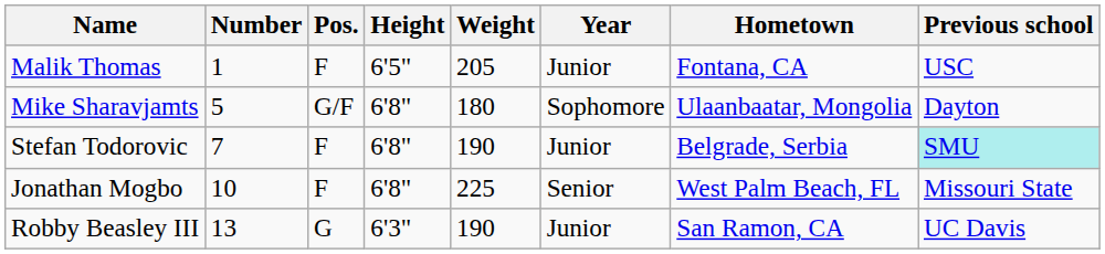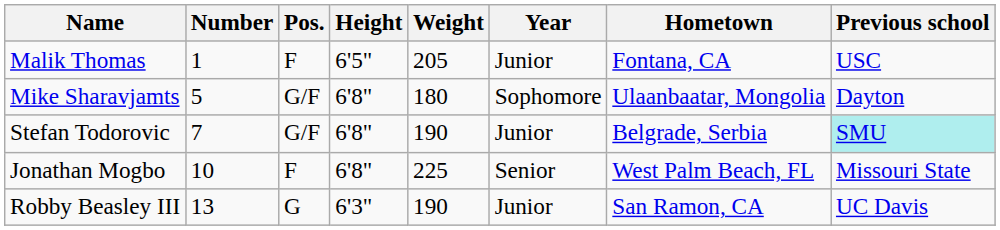Stefan Todorovic | Pos.: F -> G/F
